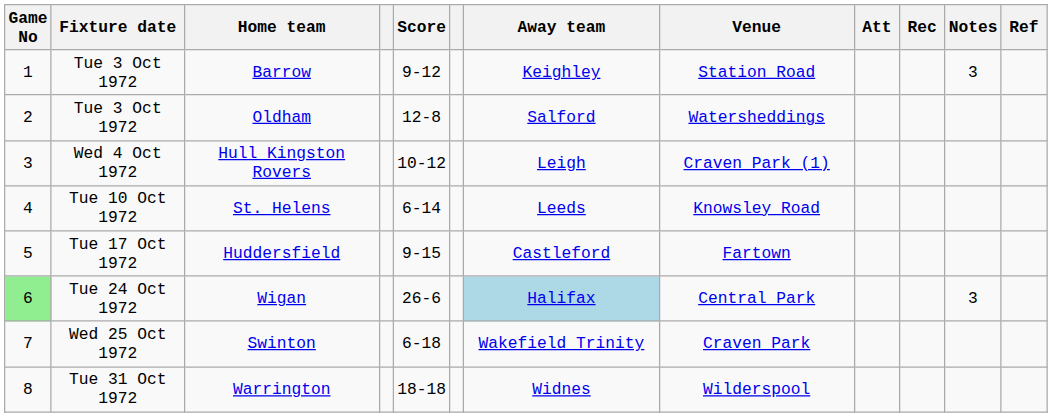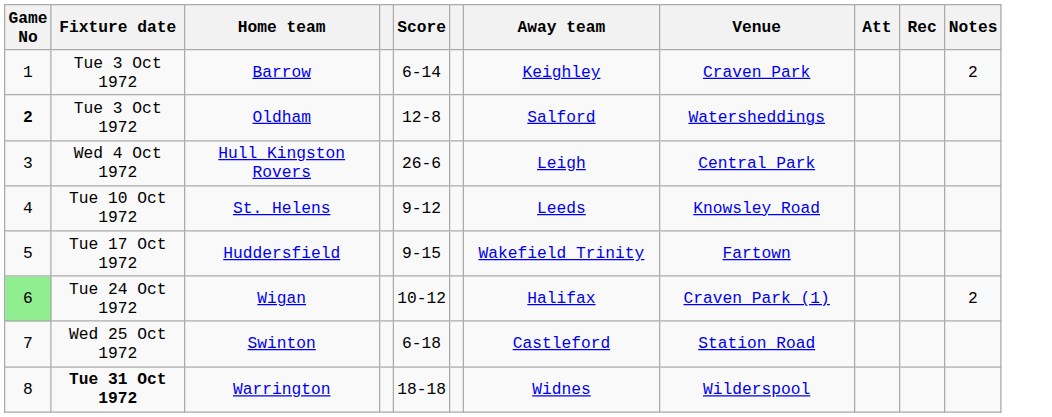- column: Ref
Barrow | Score: 9-12 -> 6-14
Barrow | Venue: Station Road -> Craven Park
Barrow | Notes: 3 -> 2
Oldham | Game No: normal -> bold
Hull Kingston Rovers | Score: 10-12 -> 26-6
Hull Kingston Rovers | Venue: Craven Park (1) -> Central Park
St. Helens | Score: 6-14 -> 9-12
Huddersfield | Away team: Castleford -> Wakefield Trinity
Wigan | Score: 26-6 -> 10-12
Wigan | Away team: lightblue background -> no background
Wigan | Venue: Central Park -> Craven Park (1)
Wigan | Notes: 3 -> 2
Swinton | Away team: Wakefield Trinity -> Castleford
Swinton | Venue: Craven Park -> Station Road
Warrington | Fixture date: normal -> bold
